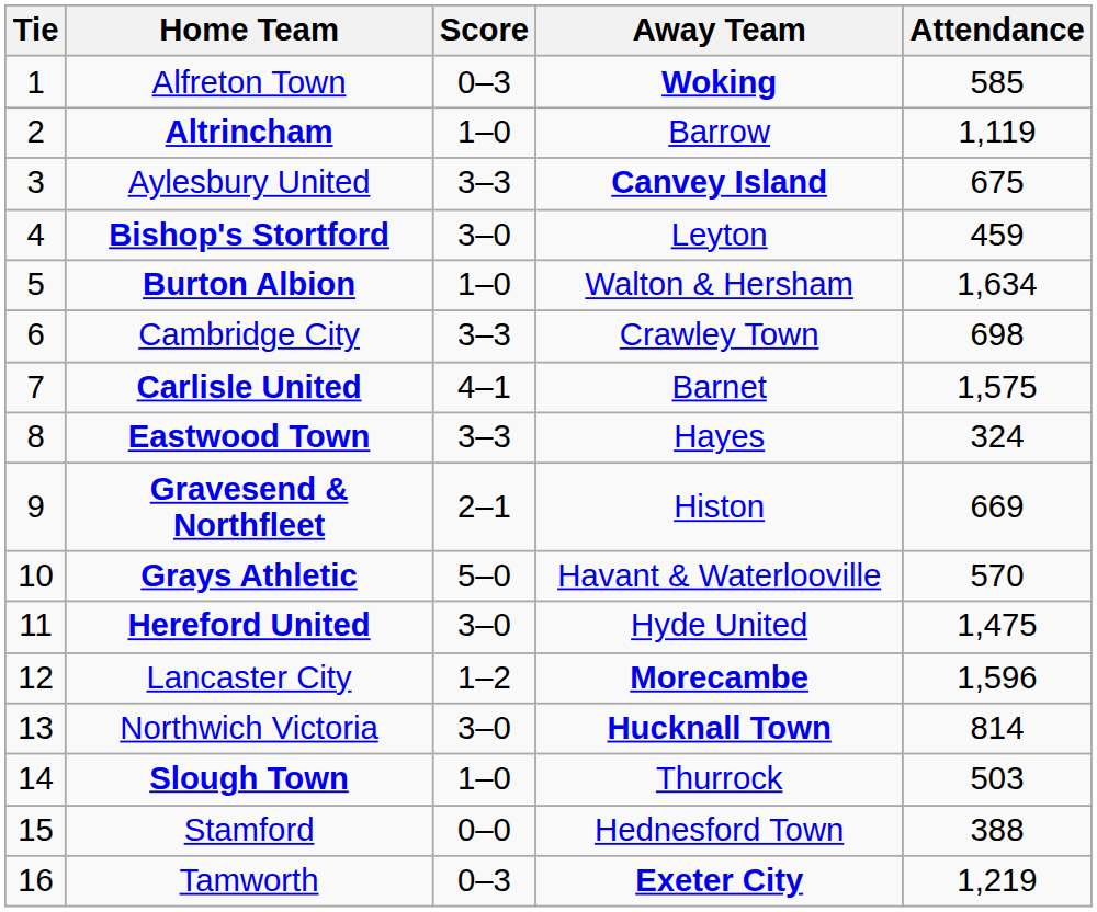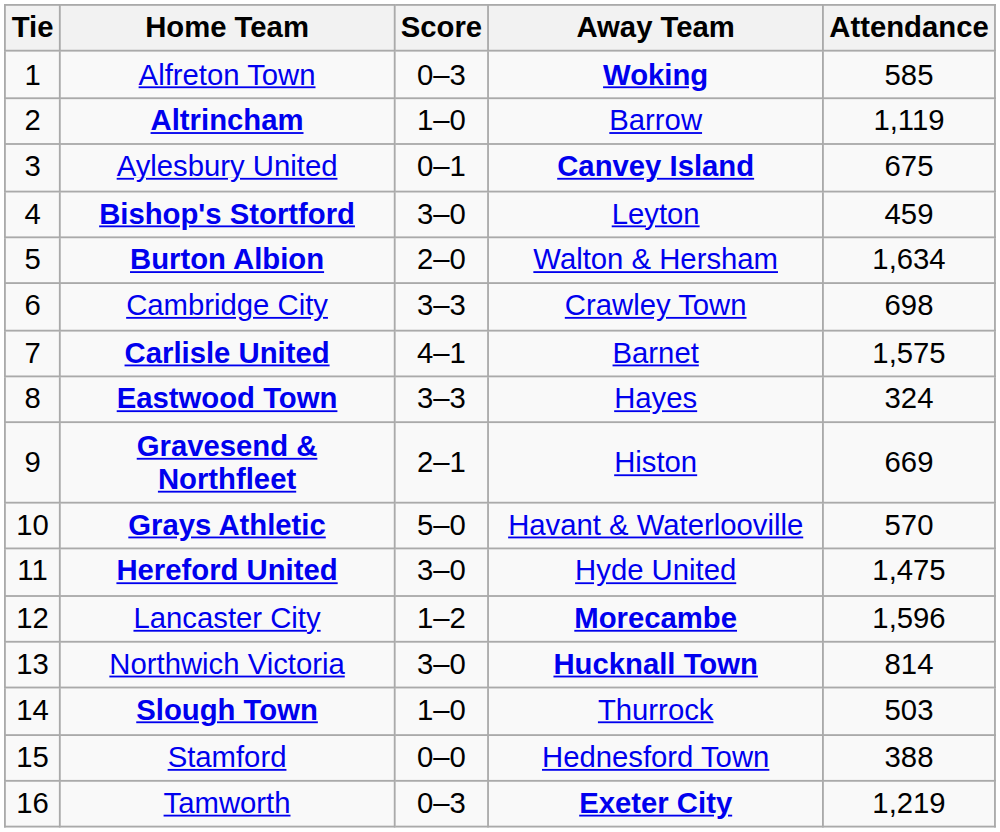Aylesbury United | Score: 3–3 -> 0–1
Burton Albion | Score: 1–0 -> 2–0
